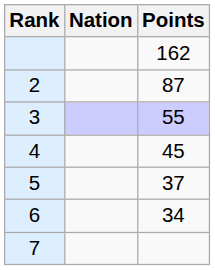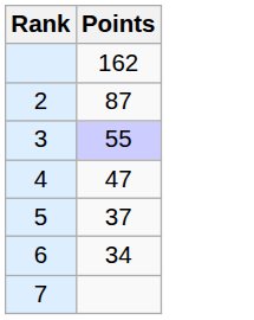- column: Nation
4 | Points: 45 -> 47
